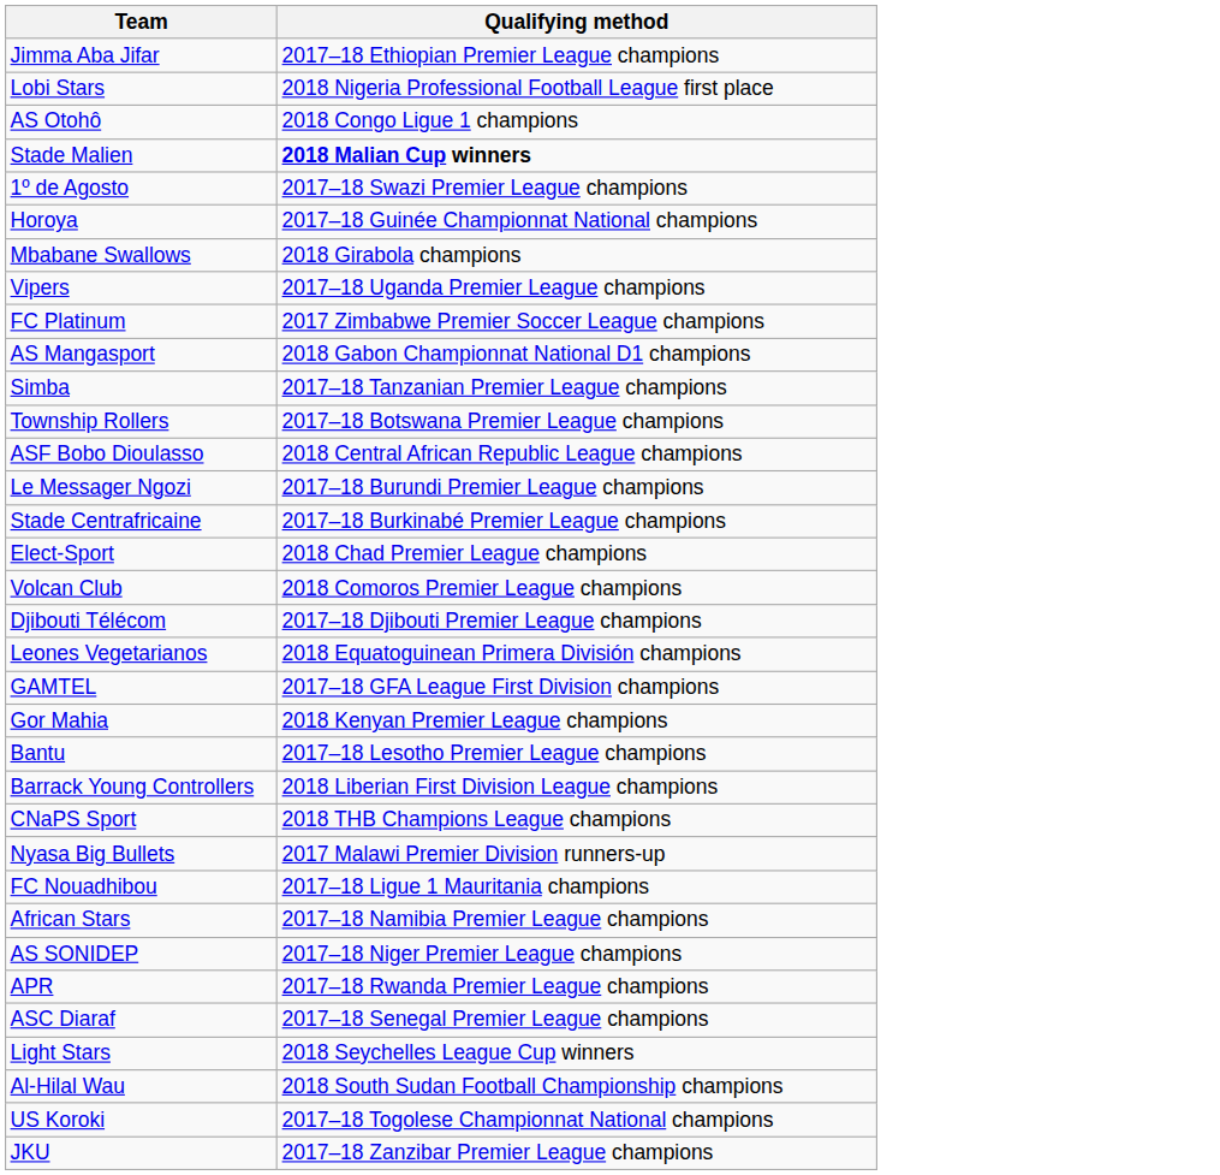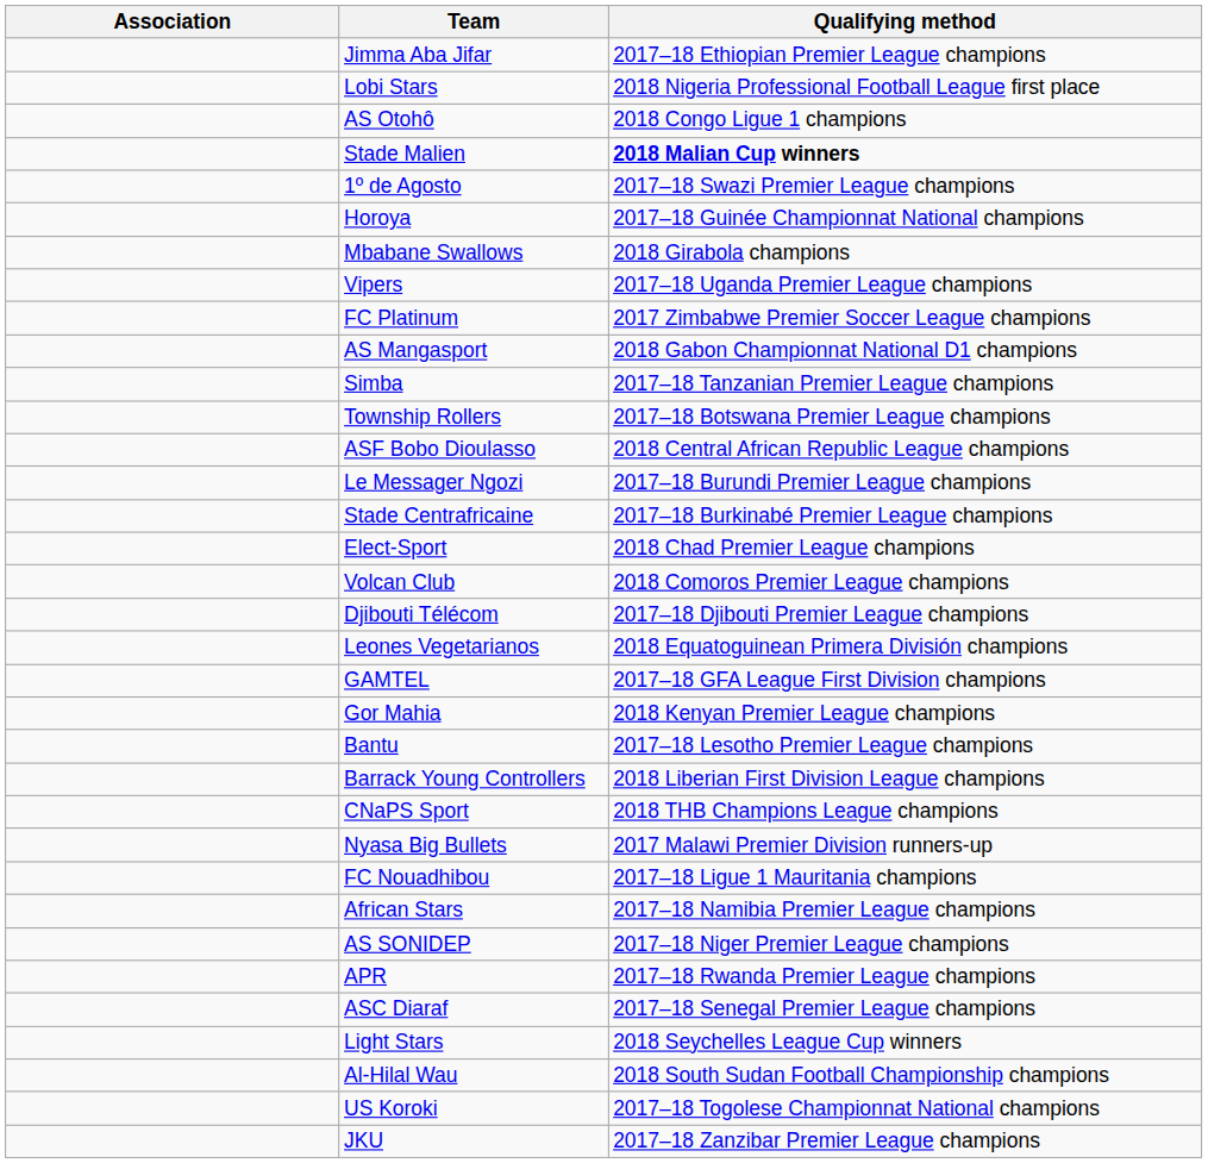+ column: Association
